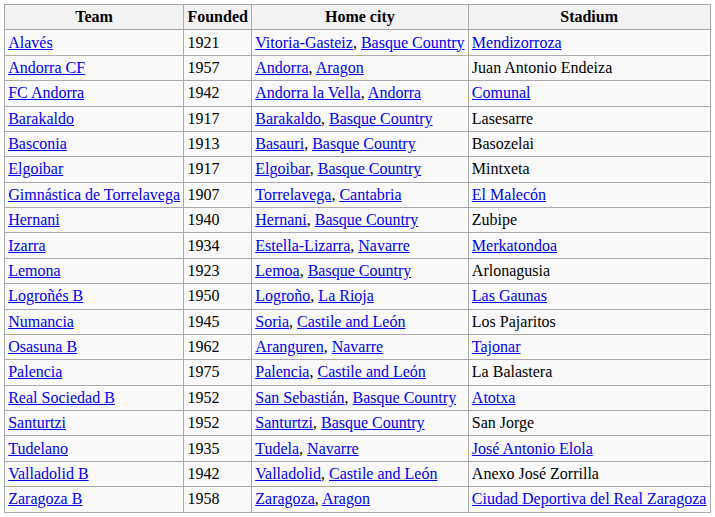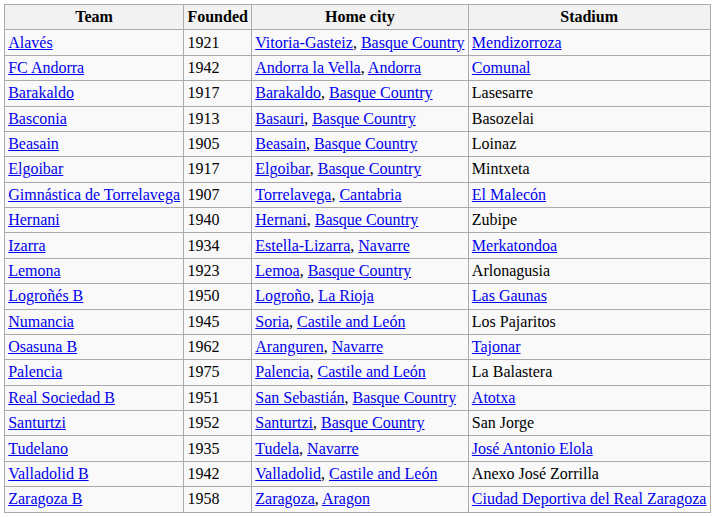- row: Andorra CF | 1957 | Andorra, Aragon | Juan Antonio Endeiza
+ row: Beasain | 1905 | Beasain, Basque Country | Loinaz
Real Sociedad B | Founded: 1952 -> 1951
